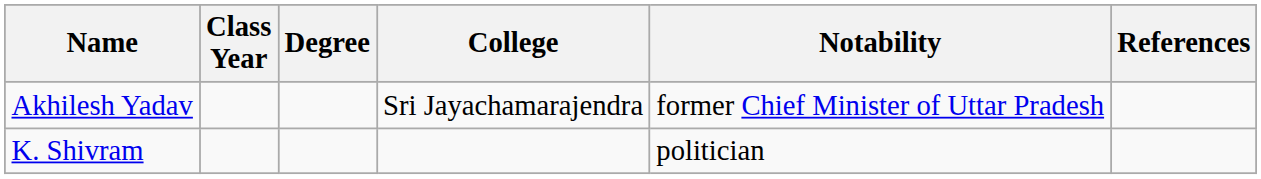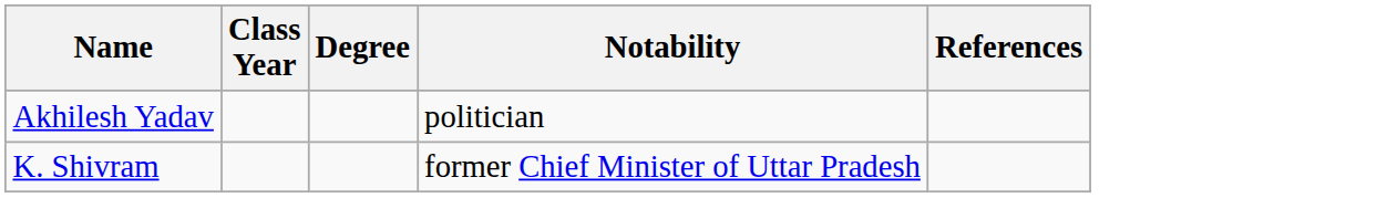- column: College | Sri Jayachamarajendra
Akhilesh Yadav | Notability: former Chief Minister of Uttar Pradesh -> politician
K. Shivram | Notability: politician -> former Chief Minister of Uttar Pradesh
